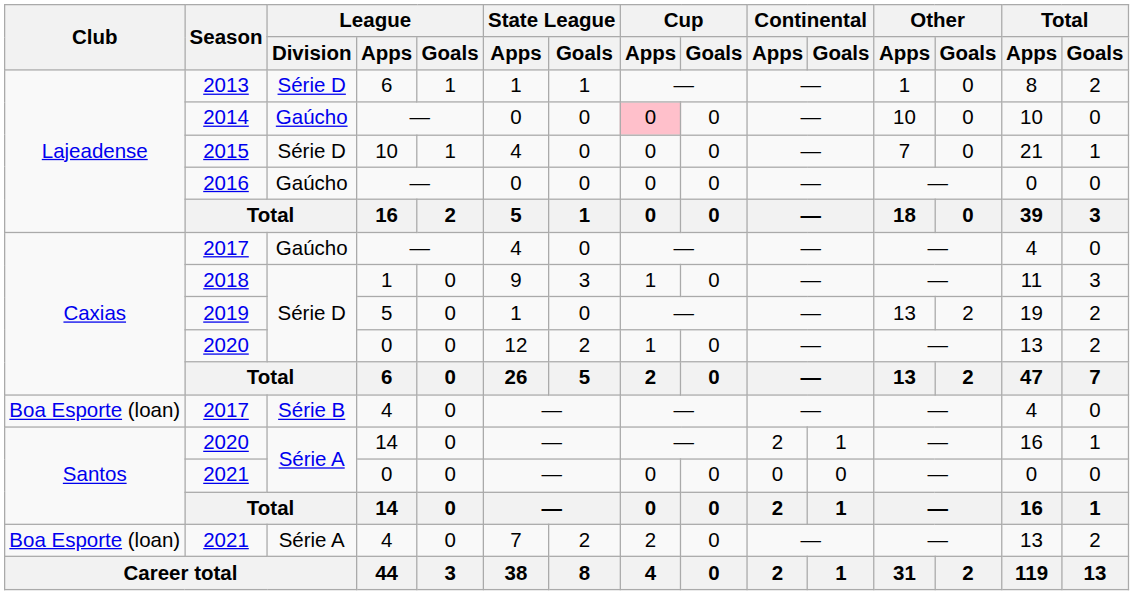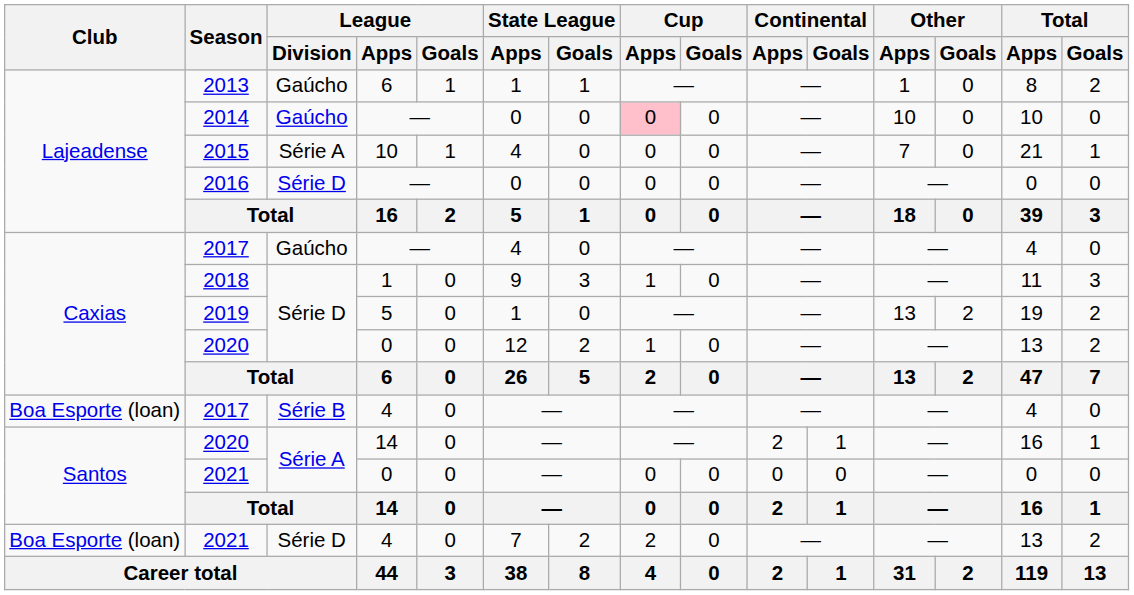2013 | League / Division: Série D -> Gaúcho
2015 | League / Division: Série D -> Série A
2016 | League / Division: Gaúcho -> Série D
2021 / 4 | League / Division: Série A -> Série D
